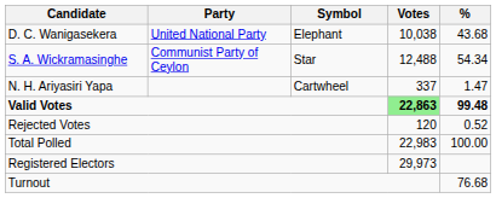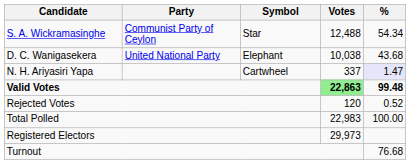rows swapped: S. A. Wickramasinghe <-> D. C. Wanigasekera
N. H. Ariyasiri Yapa | %: no background -> lavender background
